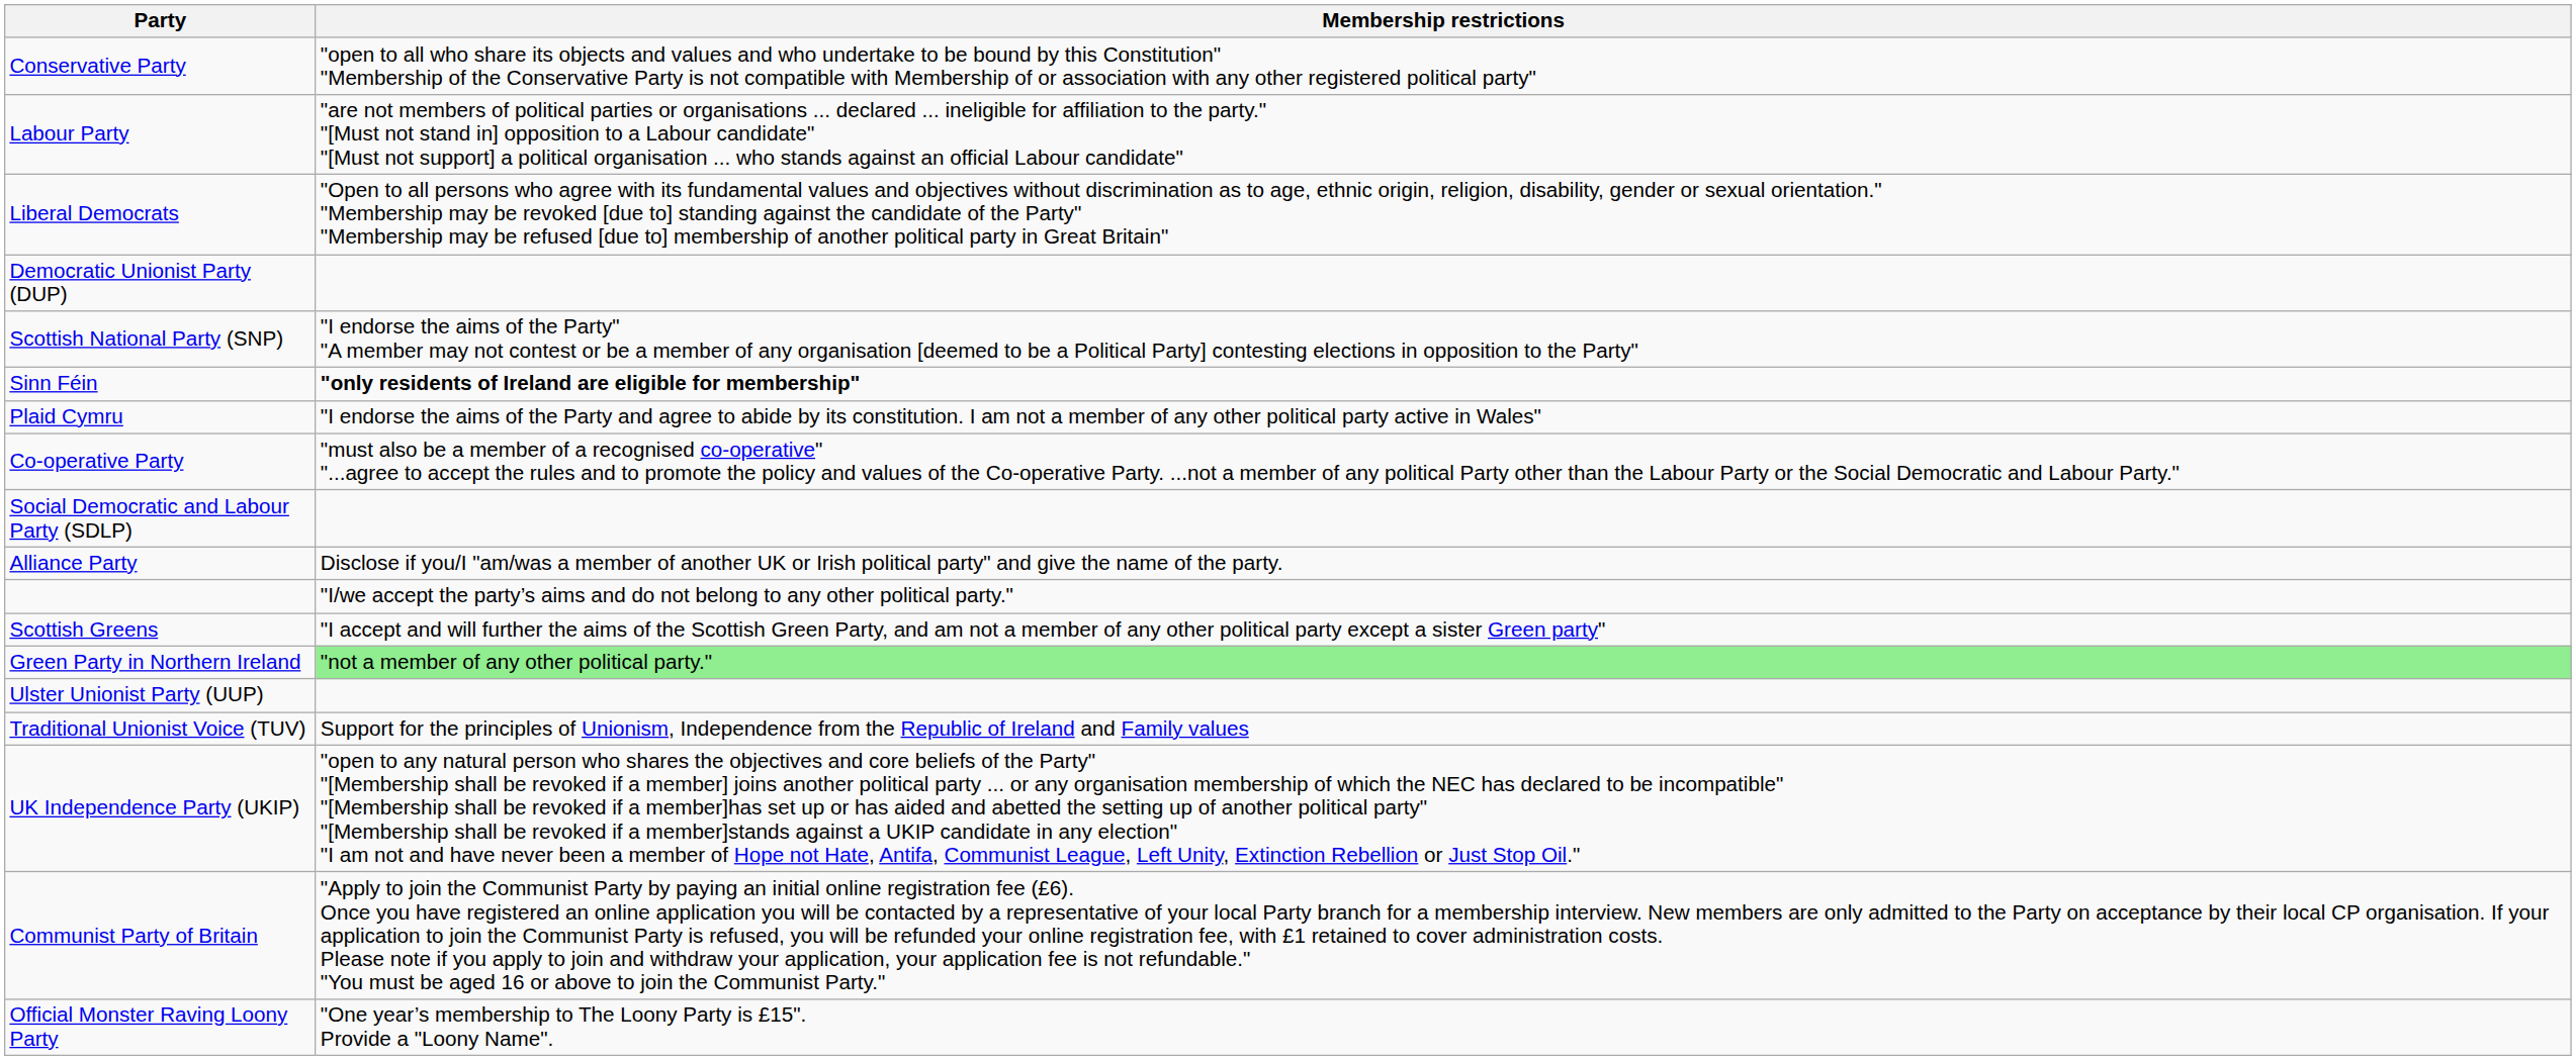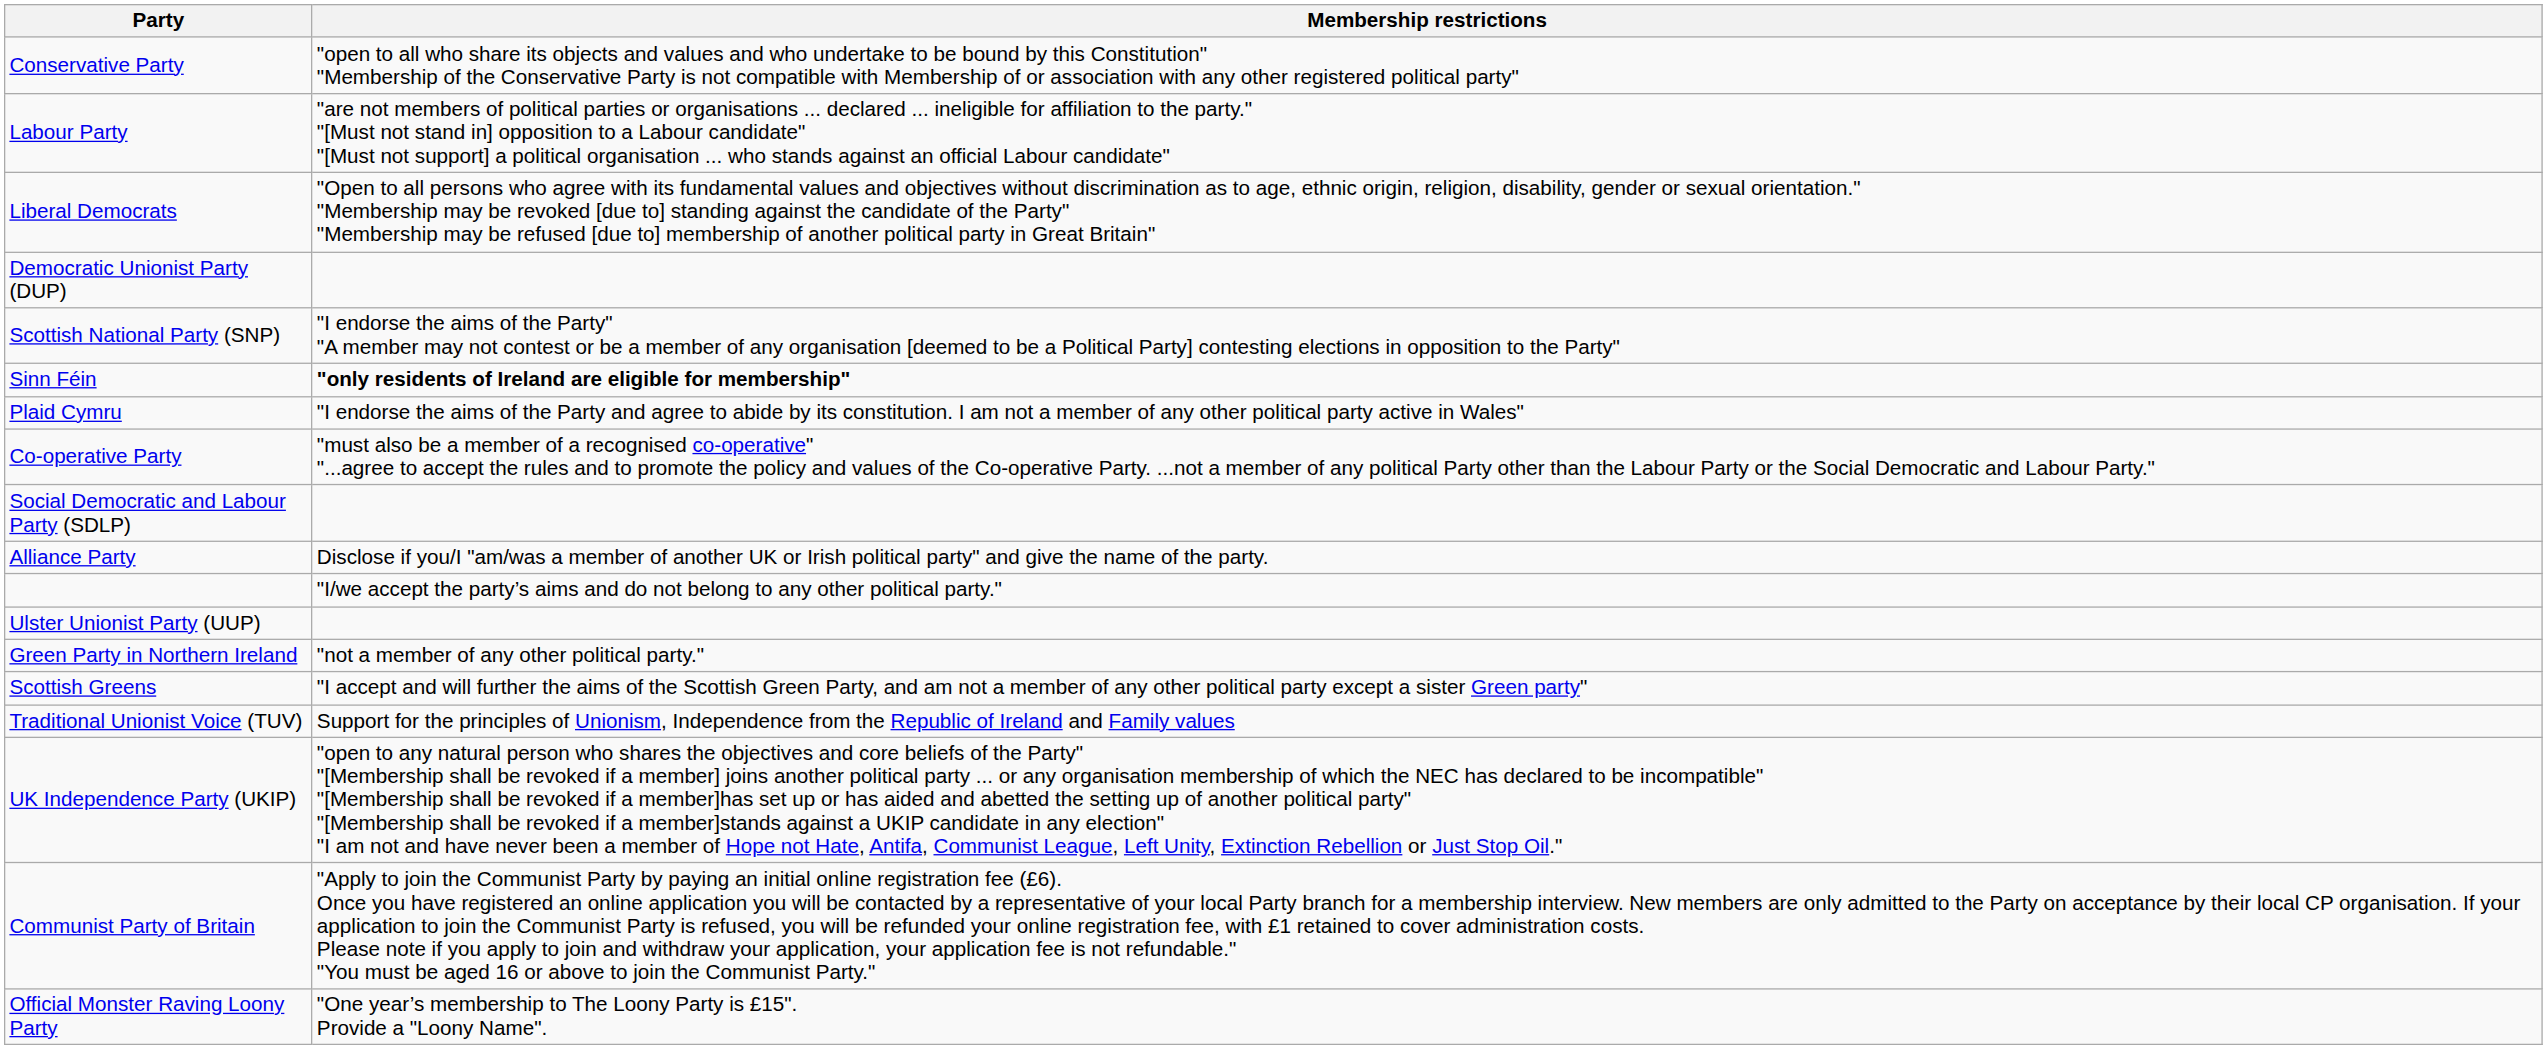rows swapped: Scottish Greens <-> Ulster Unionist Party (UUP)
Green Party in Northern Ireland | Membership restrictions: lightgreen background -> no background
